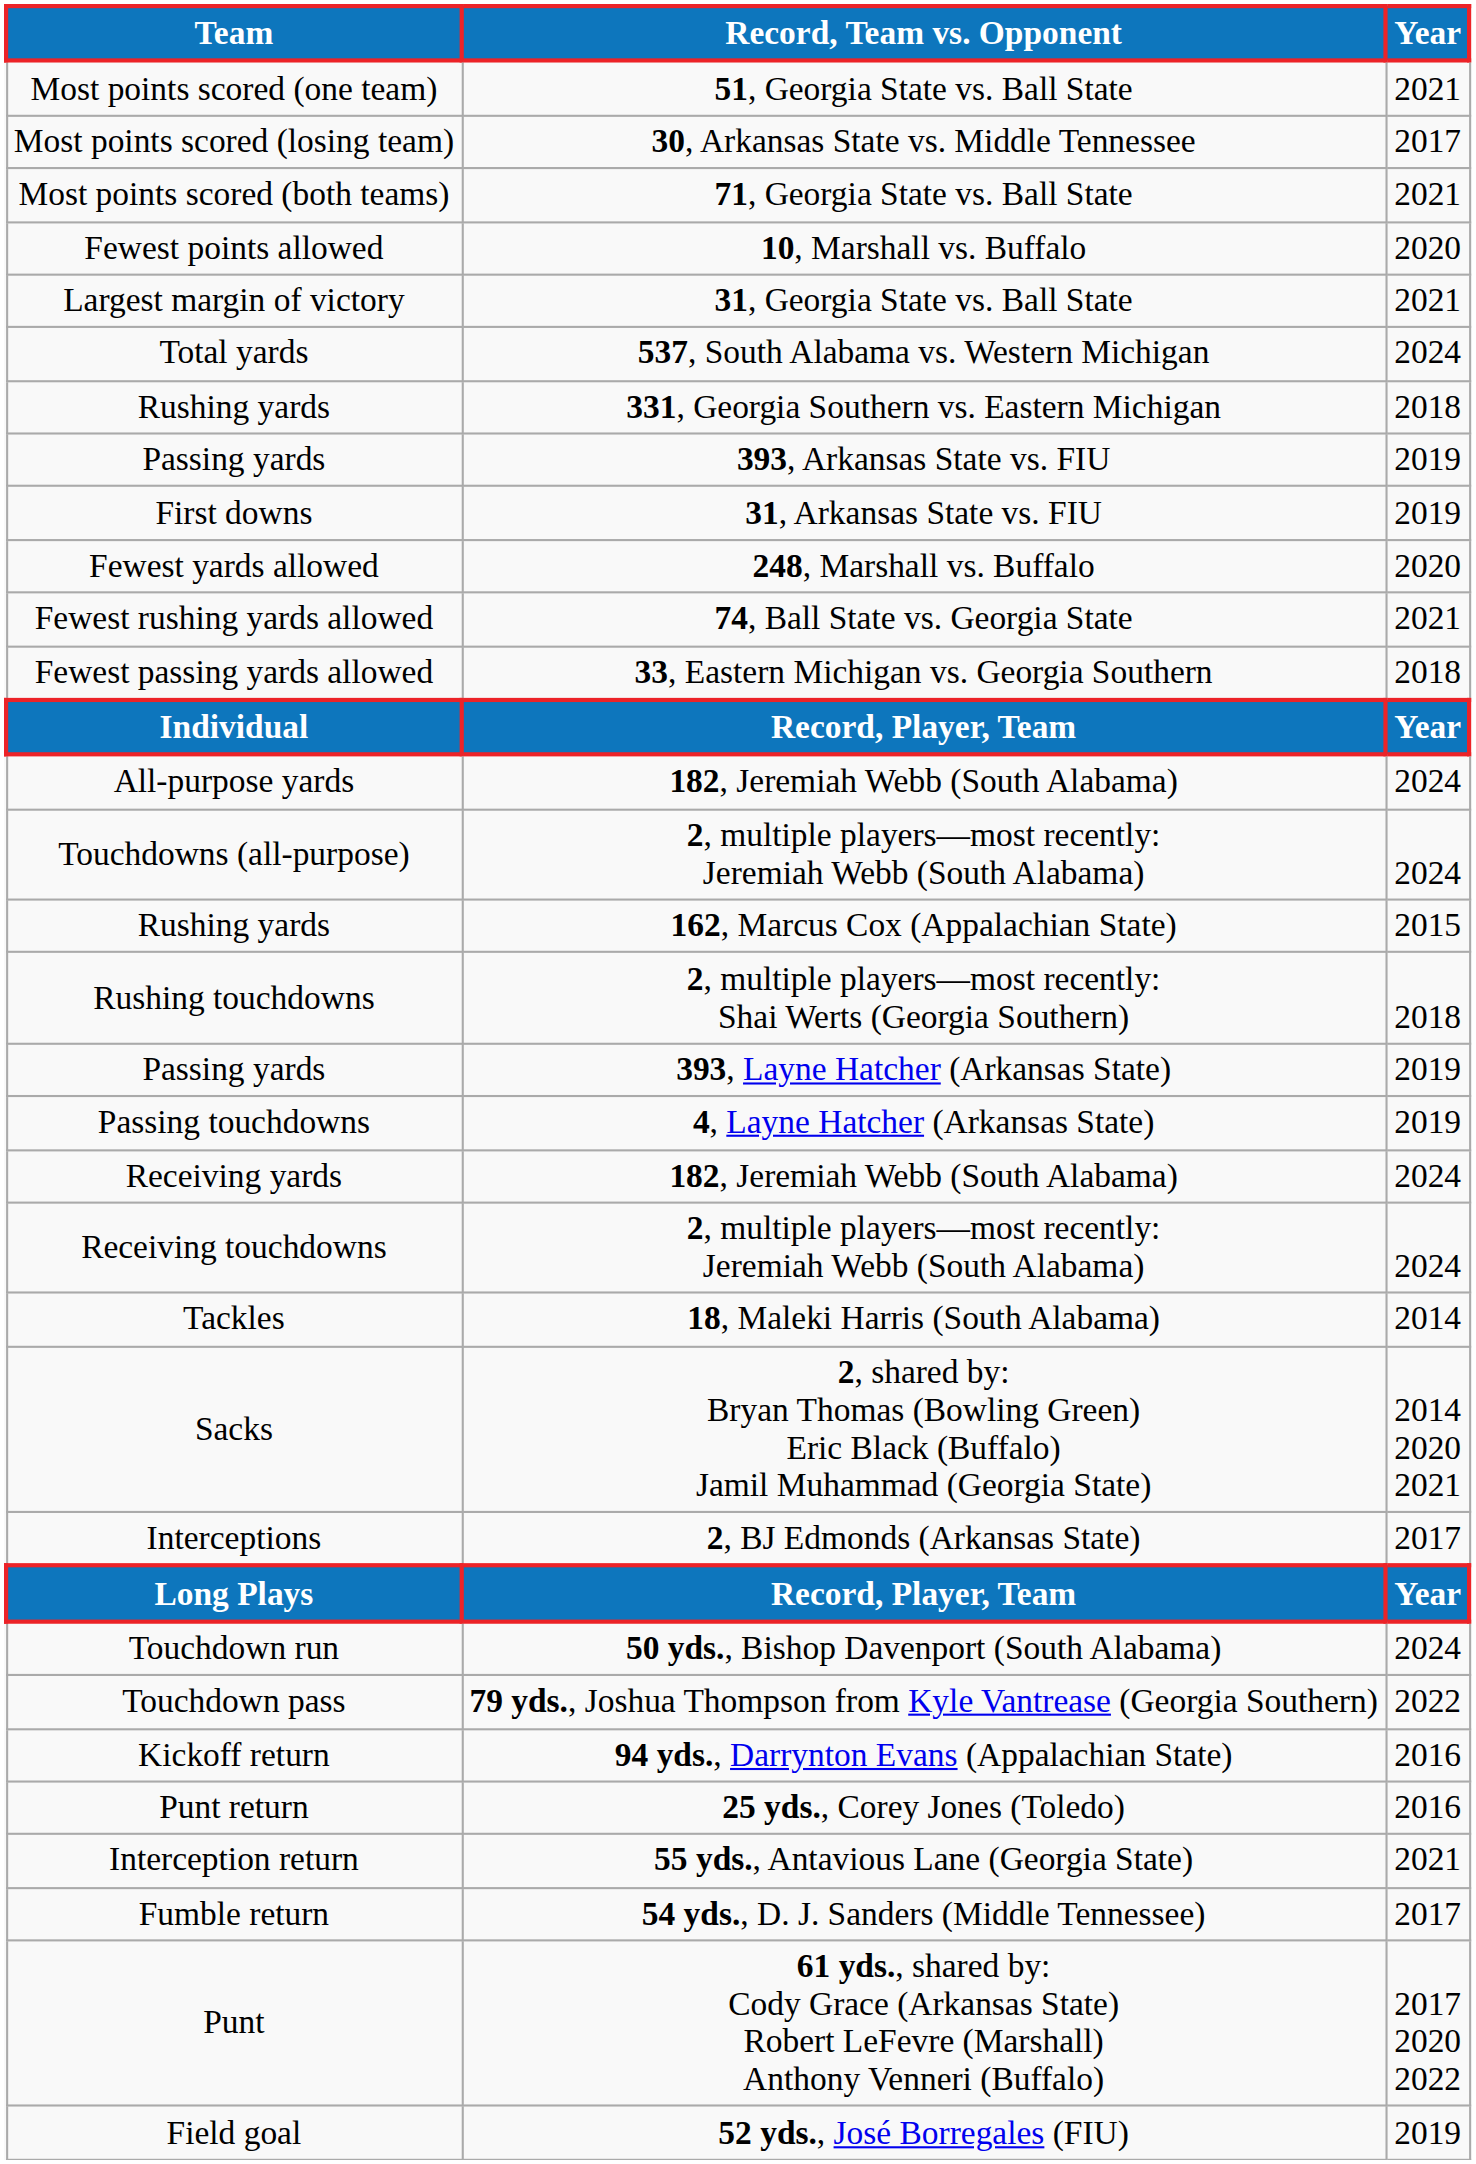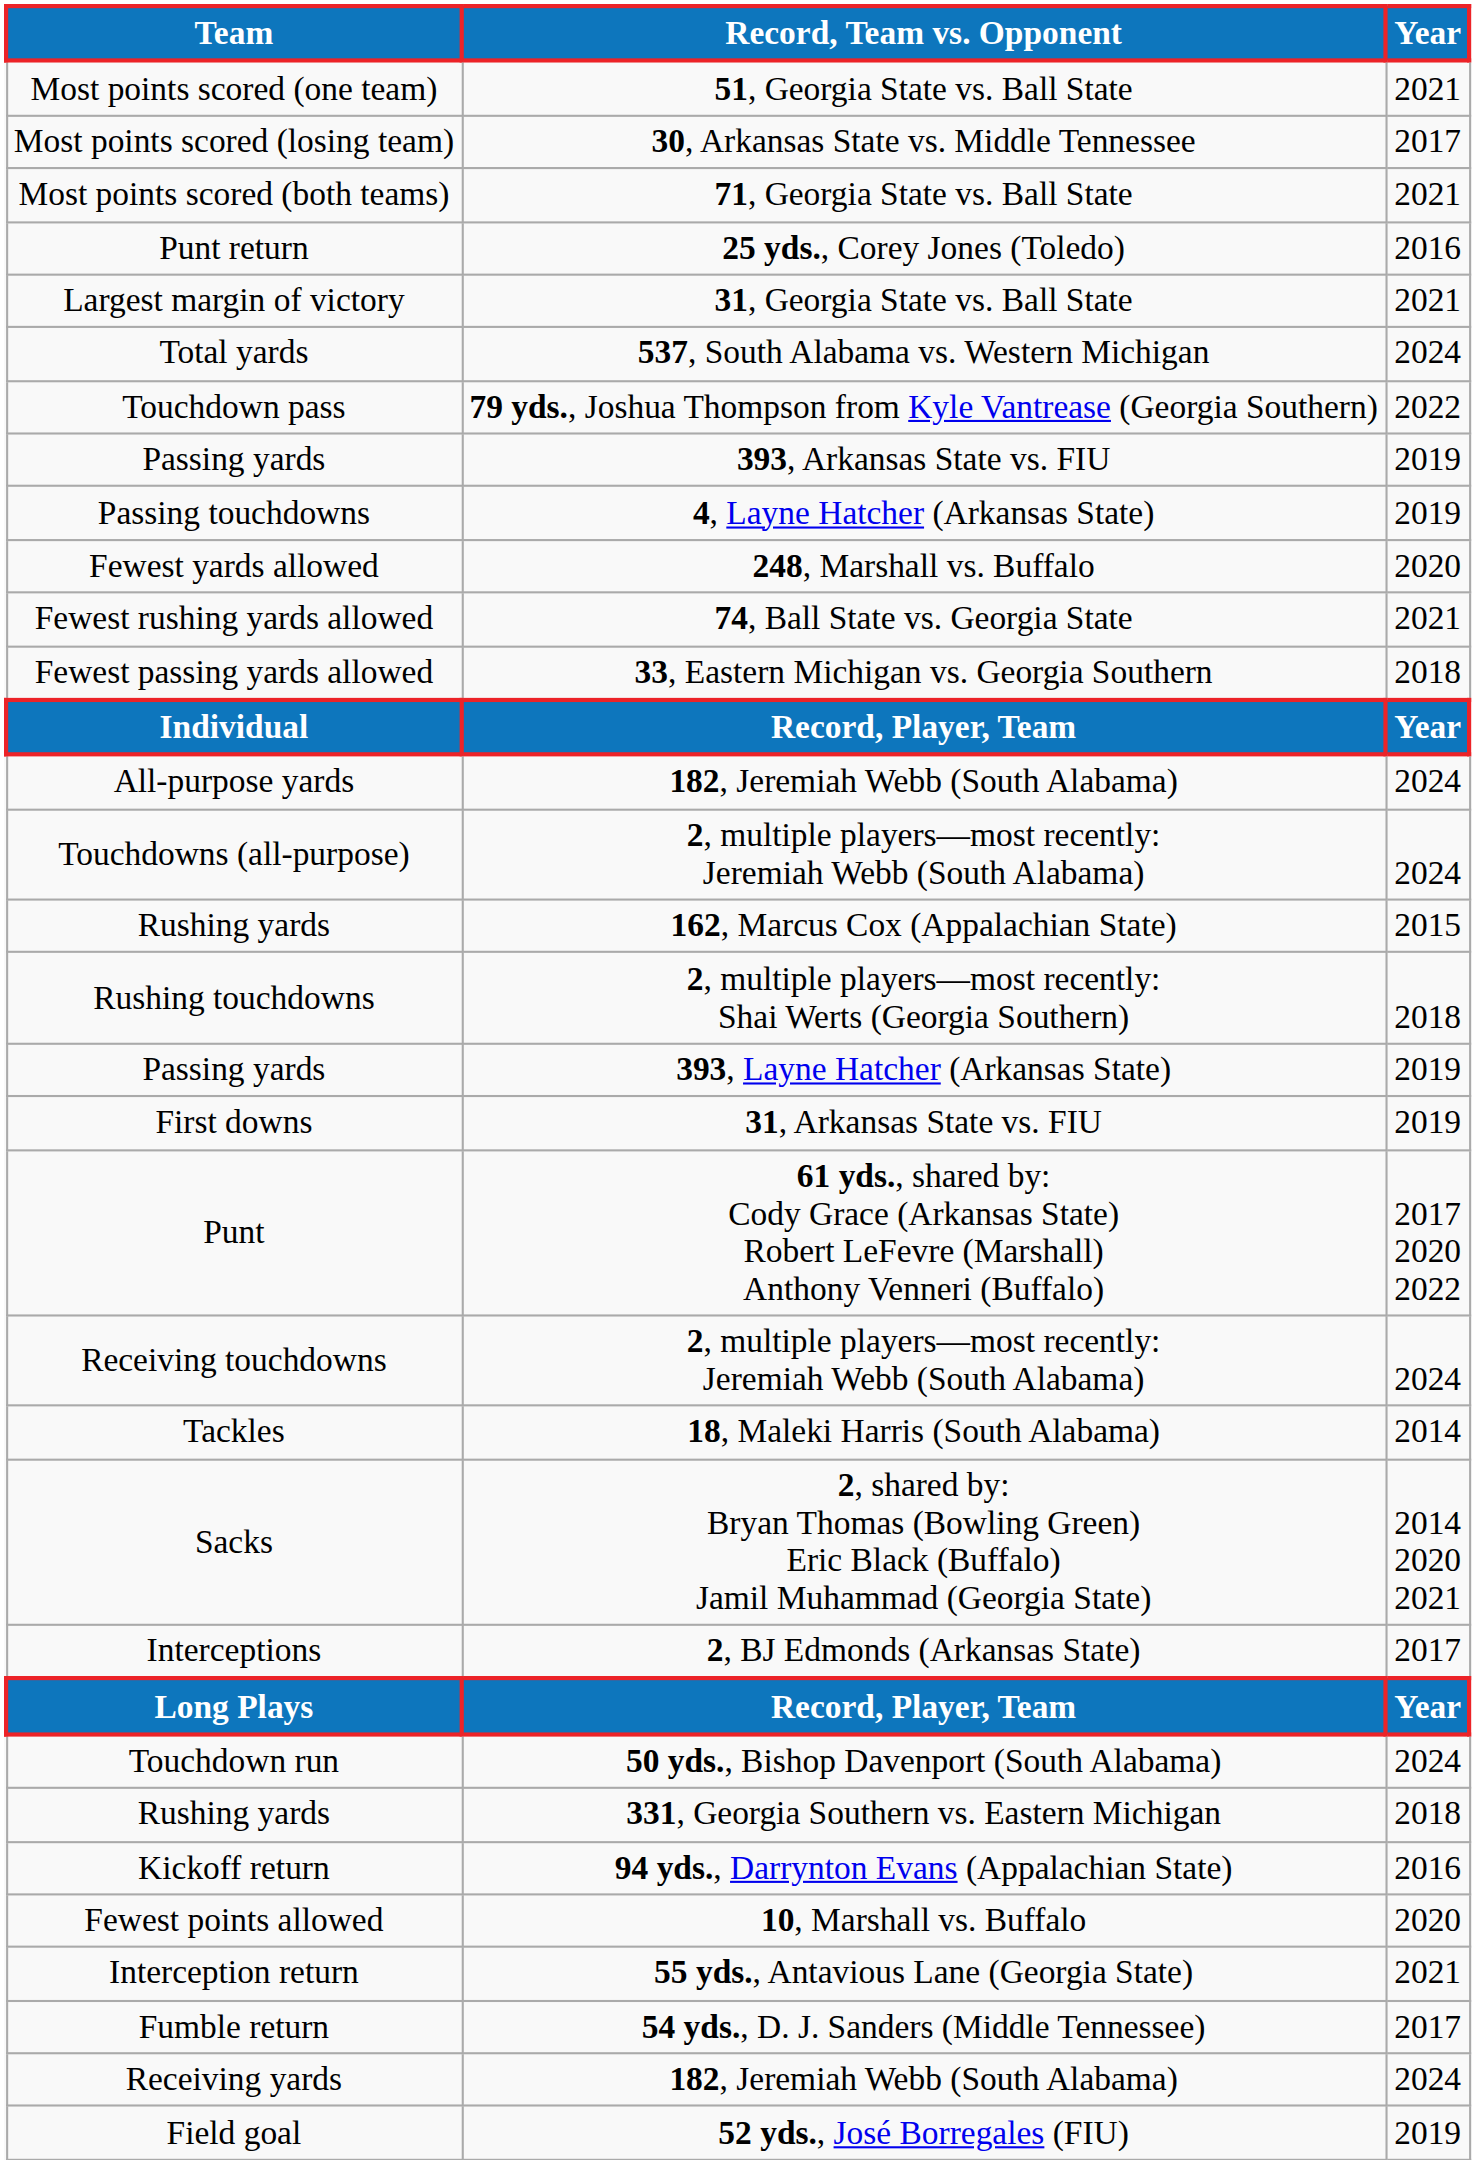rows swapped: Fewest points allowed <-> Punt return
rows swapped: Rushing yards / 331, Georgia Southern vs. Eastern Michigan <-> Touchdown pass
rows swapped: First downs <-> Passing touchdowns
rows swapped: Receiving yards <-> Punt
